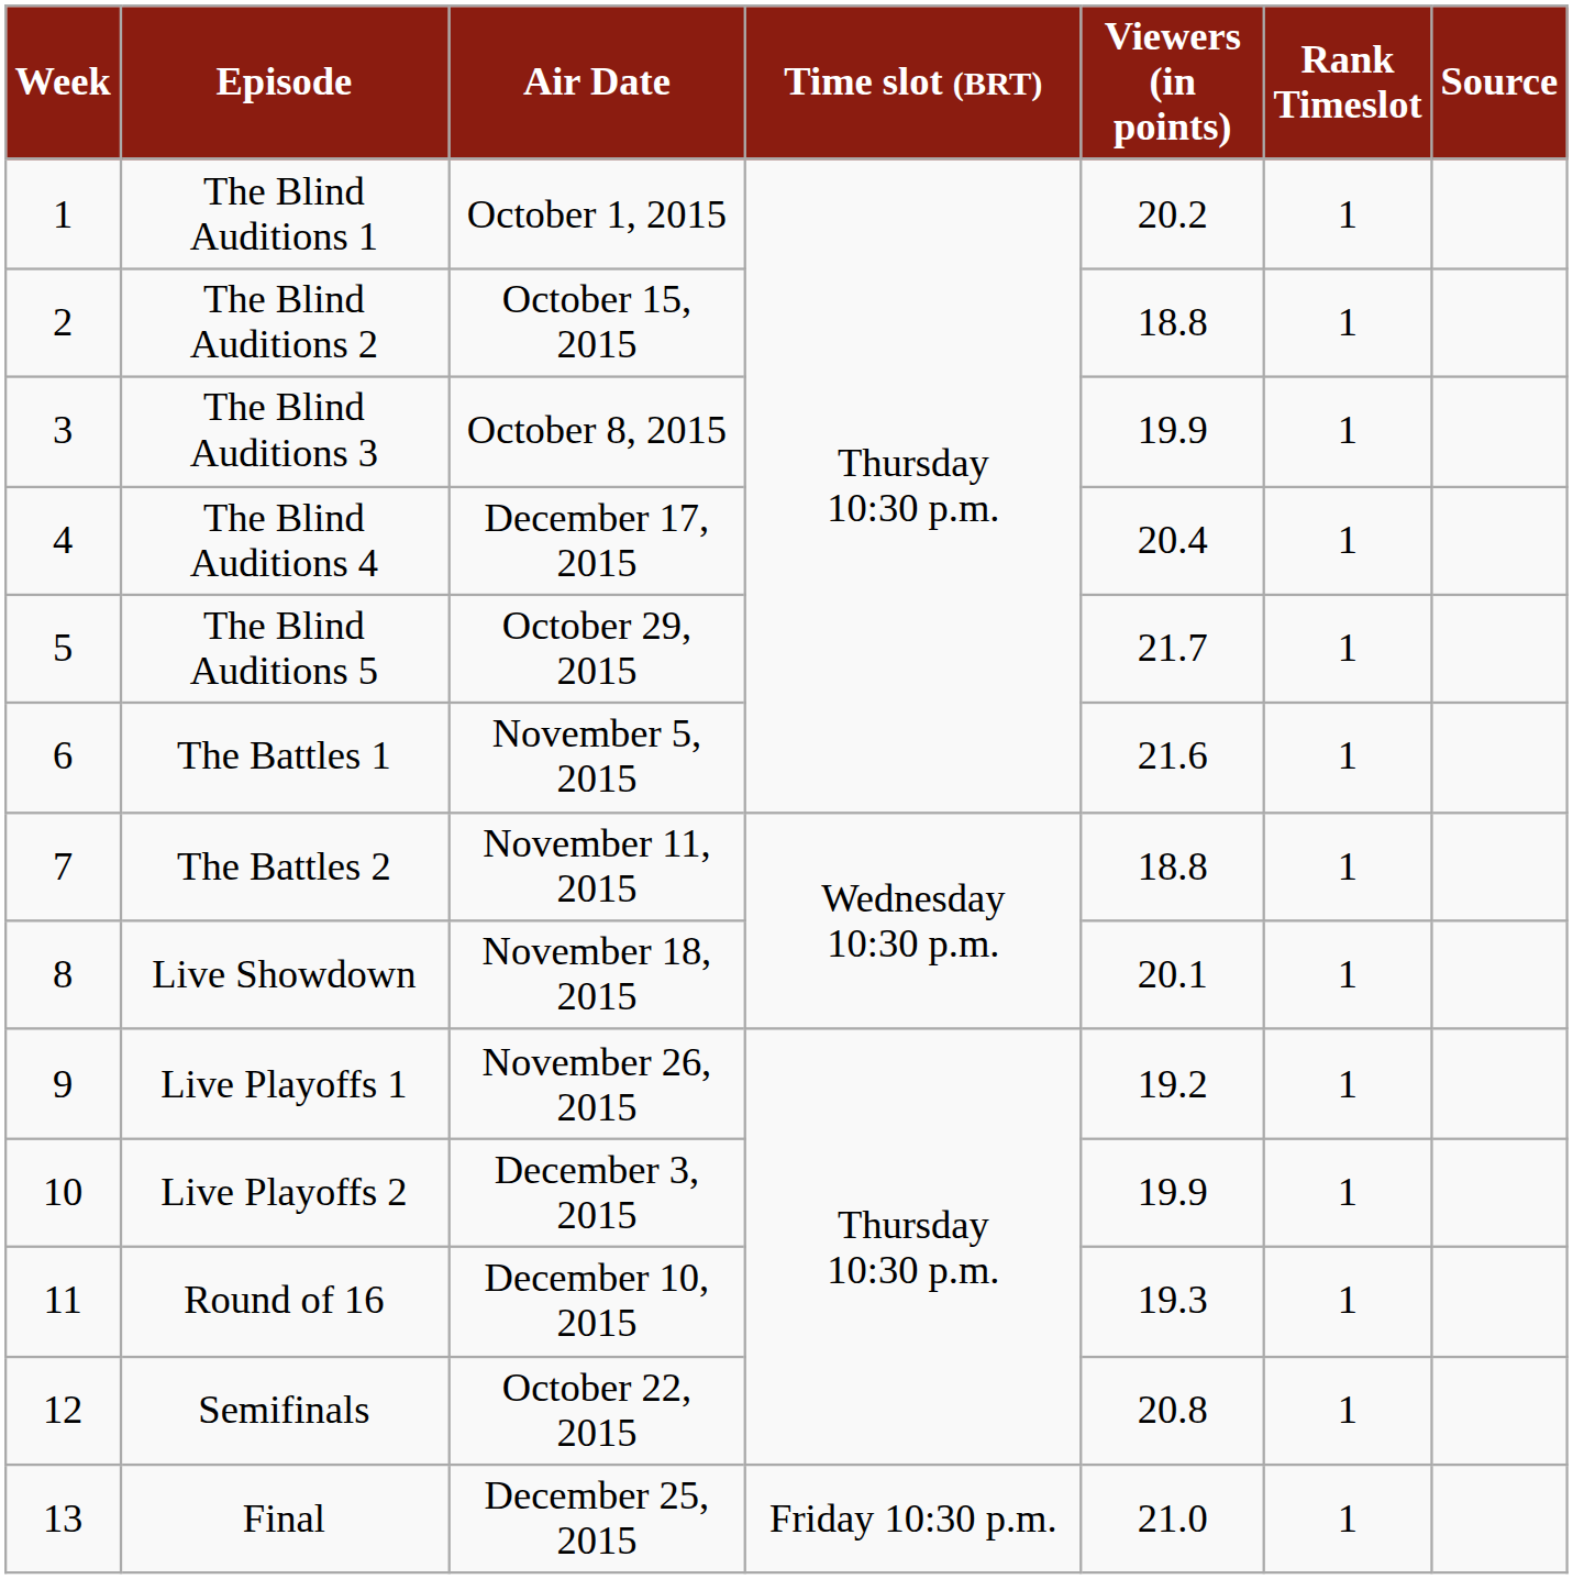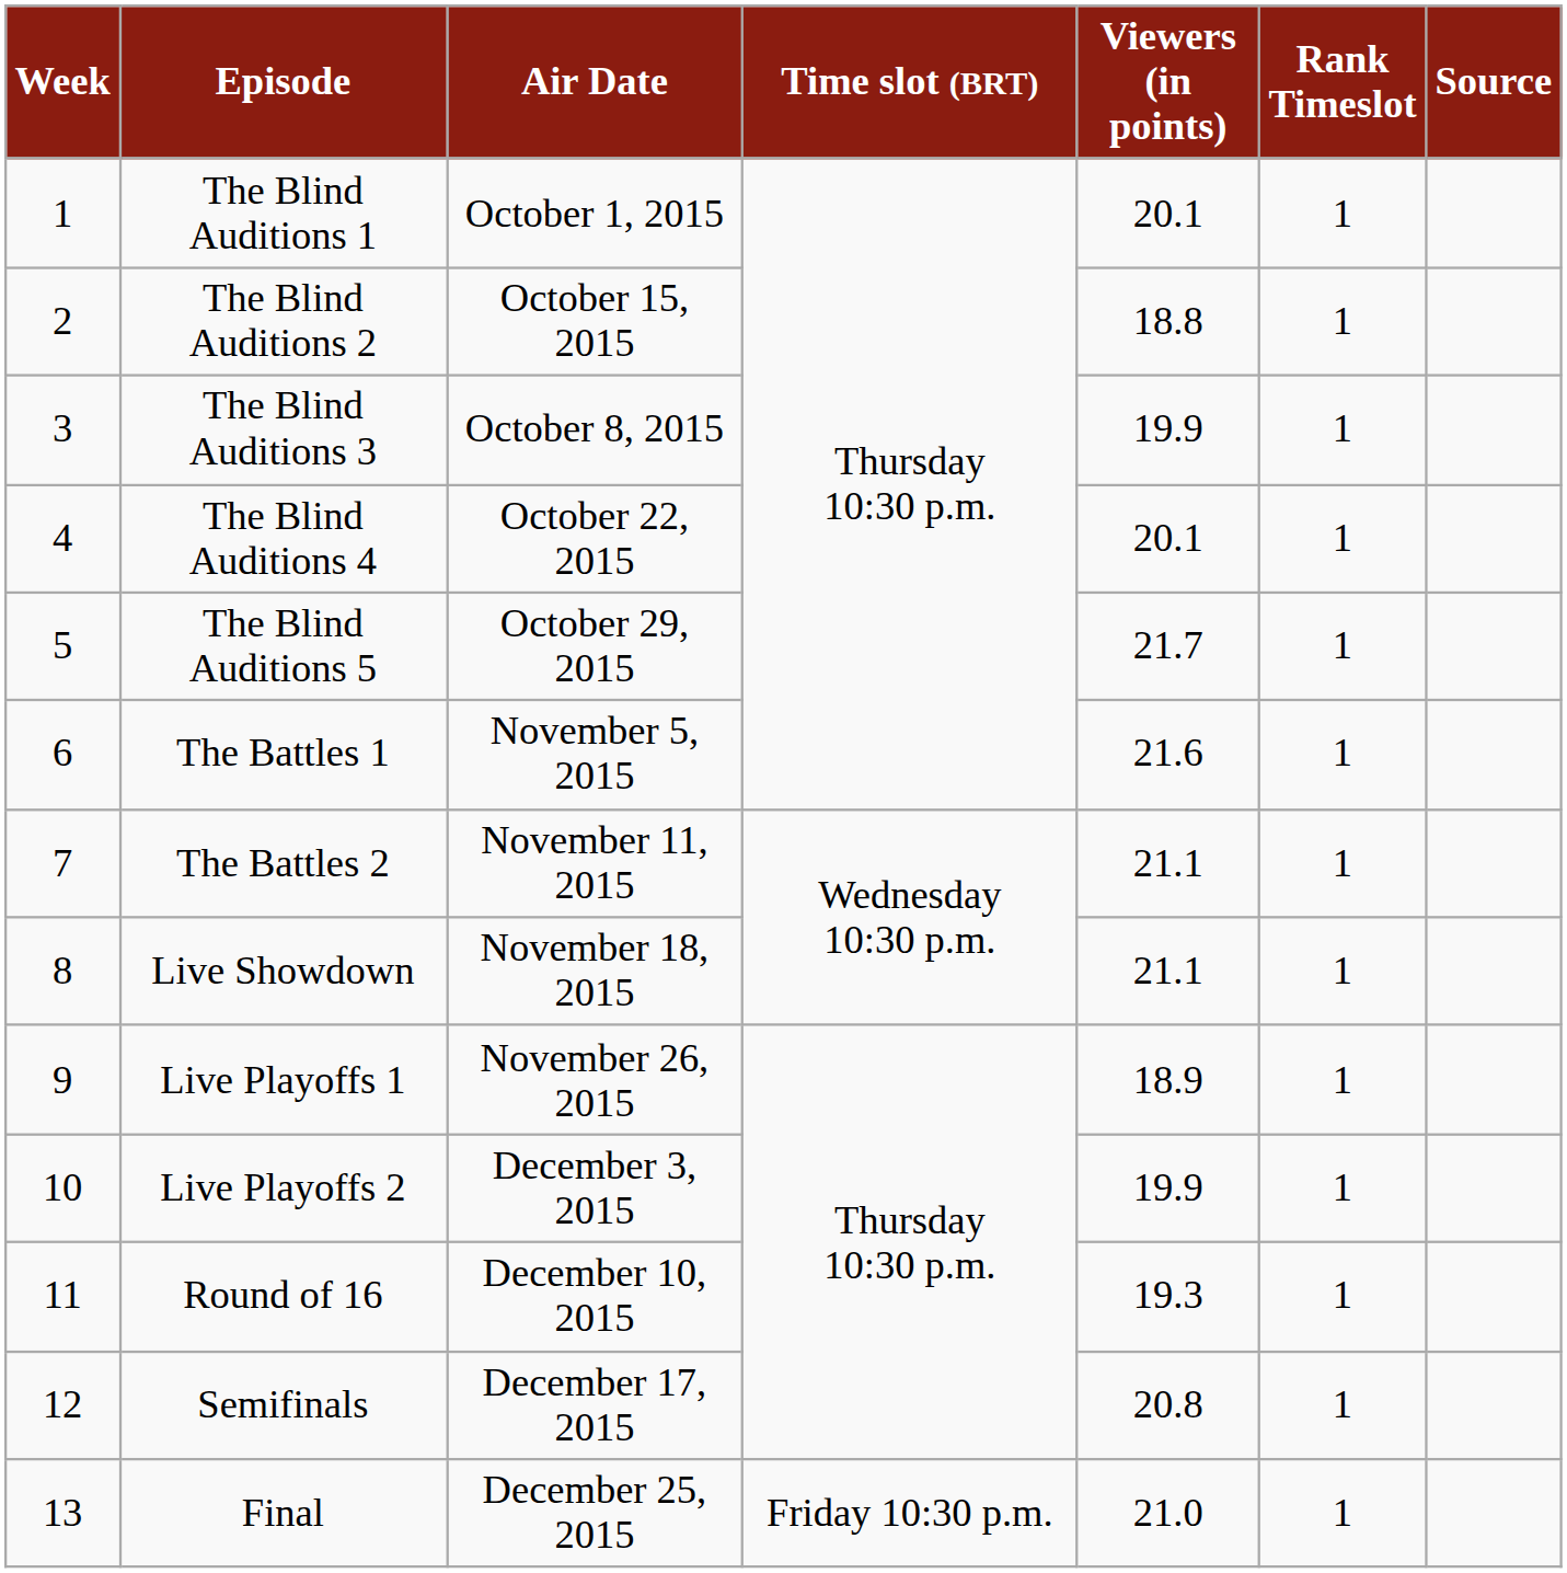The Blind Auditions 1 | Viewers (in points): 20.2 -> 20.1
The Blind Auditions 4 | Air Date: December 17, 2015 -> October 22, 2015
The Blind Auditions 4 | Viewers (in points): 20.4 -> 20.1
The Battles 2 | Viewers (in points): 18.8 -> 21.1
Live Showdown | Viewers (in points): 20.1 -> 21.1
Live Playoffs 1 | Viewers (in points): 19.2 -> 18.9
Semifinals | Air Date: October 22, 2015 -> December 17, 2015
